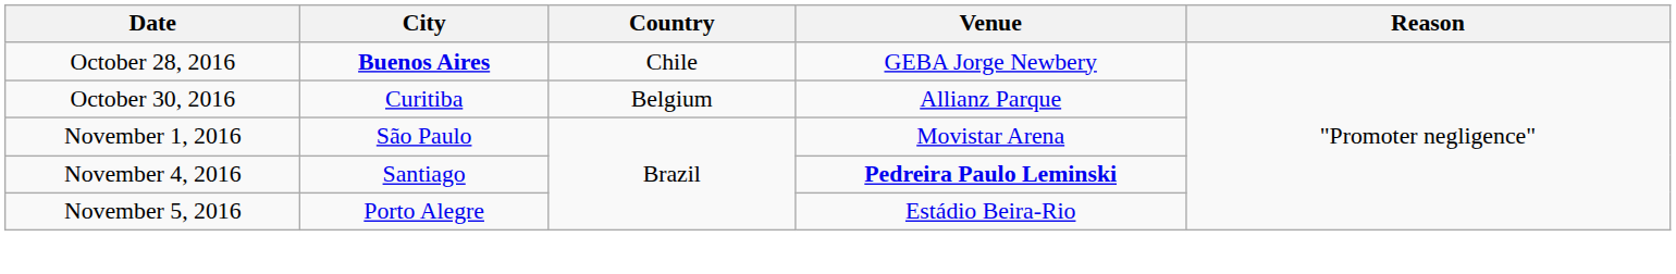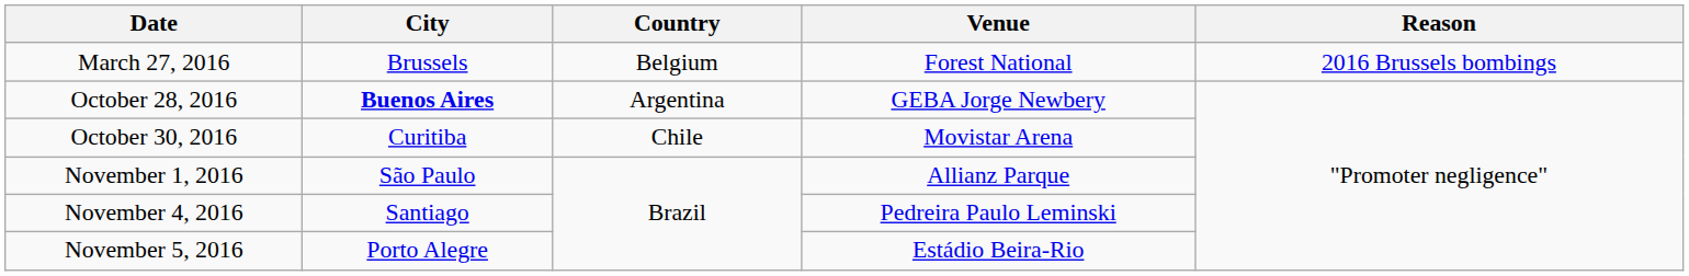+ row: March 27, 2016 | Brussels | Belgium | Forest National | 2016 Brussels bombings
October 28, 2016 | Country: Chile -> Argentina
October 30, 2016 | Country: Belgium -> Chile
October 30, 2016 | Venue: Allianz Parque -> Movistar Arena
November 1, 2016 | Venue: Movistar Arena -> Allianz Parque
November 4, 2016 | Venue: bold -> normal
